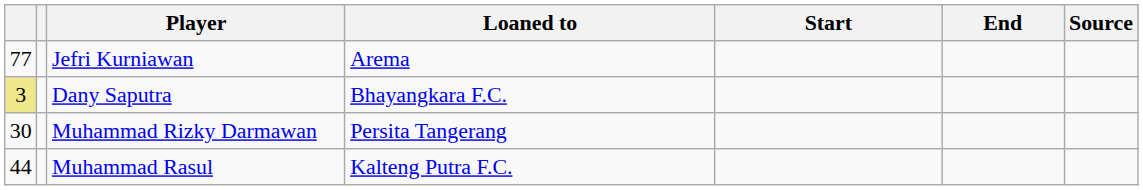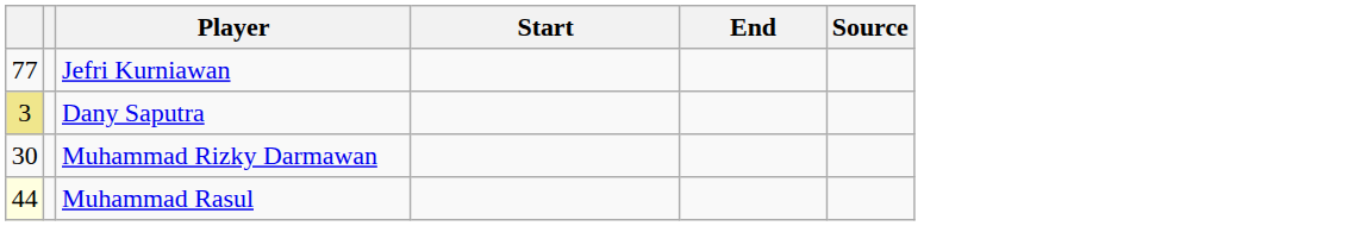- column: Loaned to | Arema | Bhayangkara F.C. | Persita Tangerang | Kalteng Putra F.C.
Muhammad Rasul | column 1: no background -> lightyellow background
